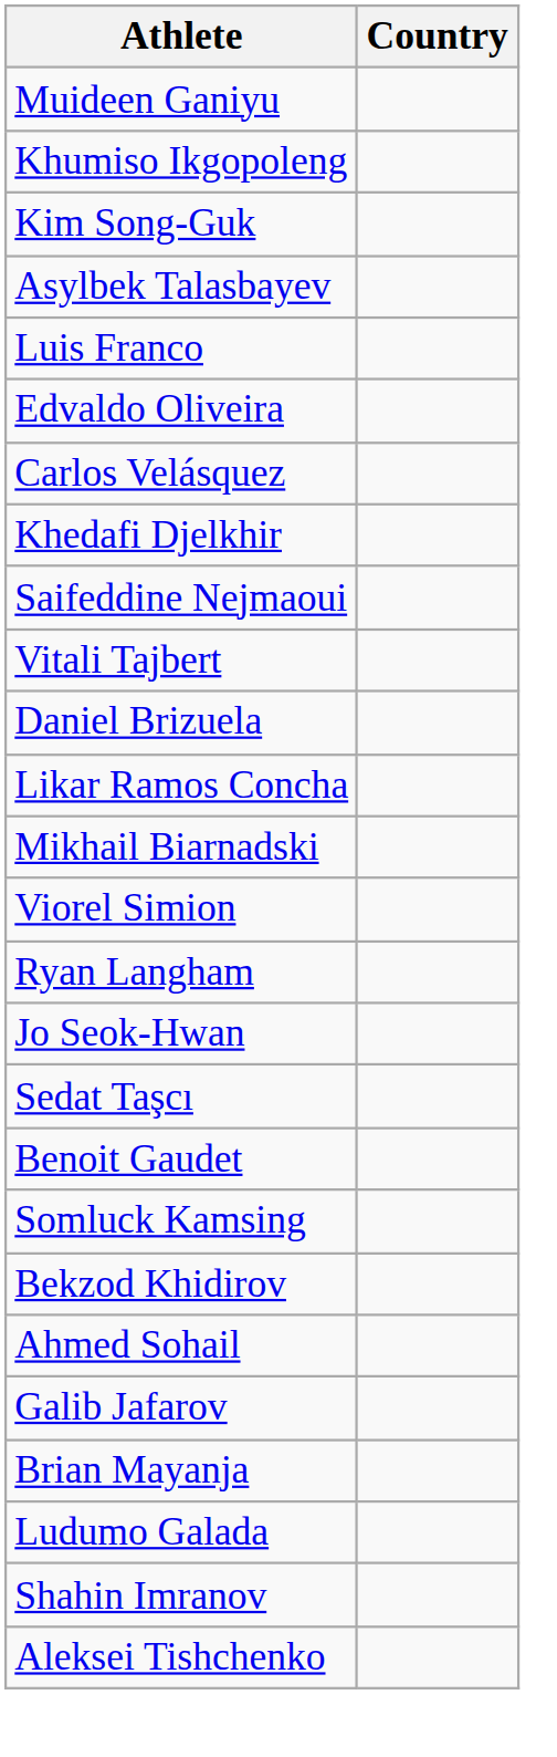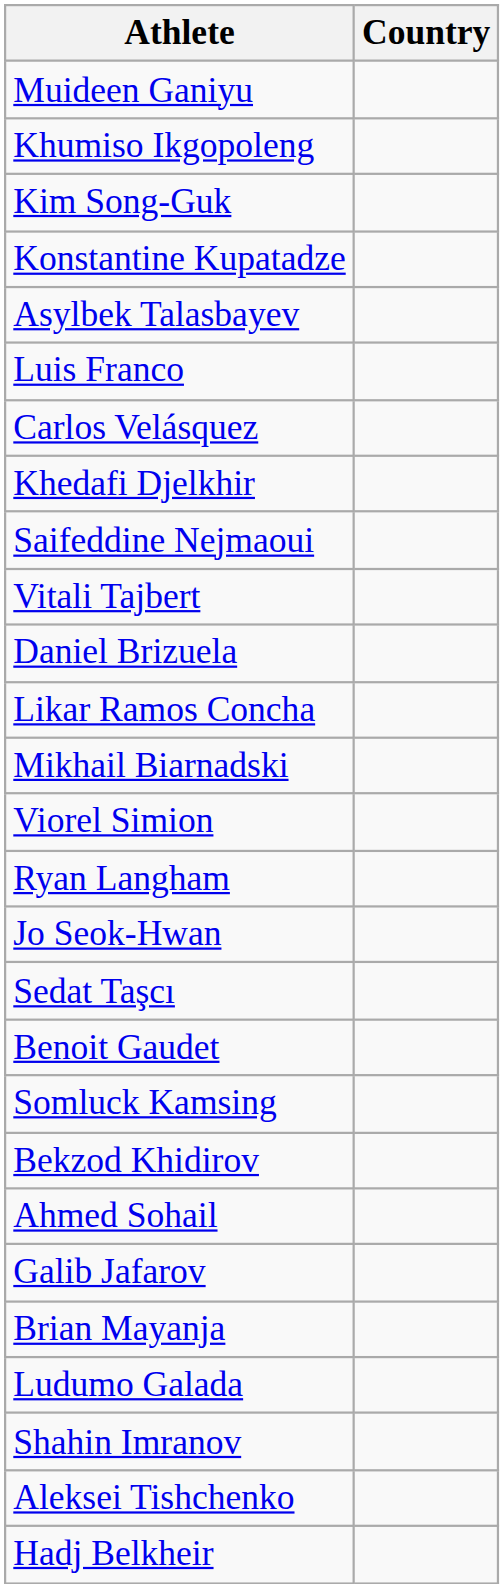+ row: Konstantine Kupatadze
- row: Edvaldo Oliveira
+ row: Hadj Belkheir
